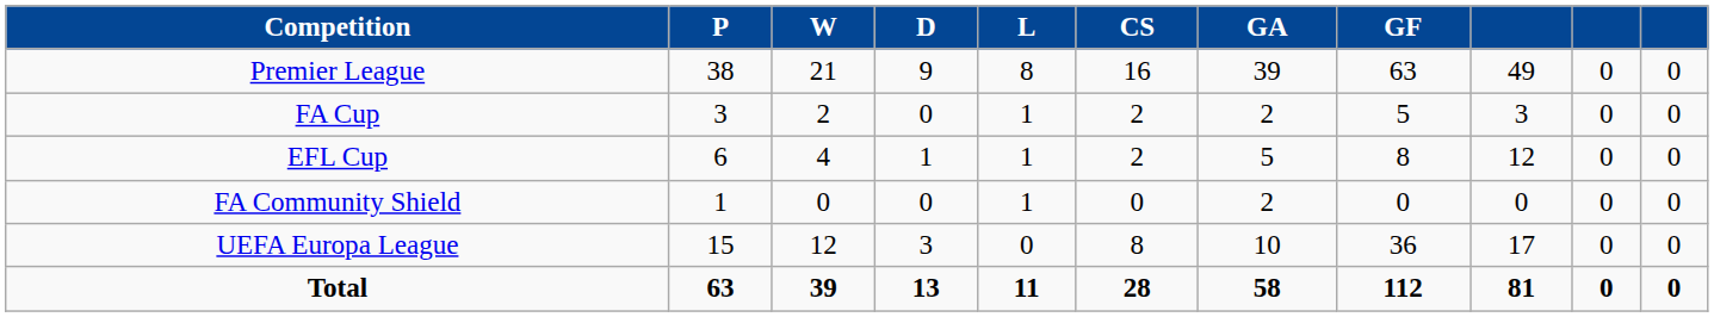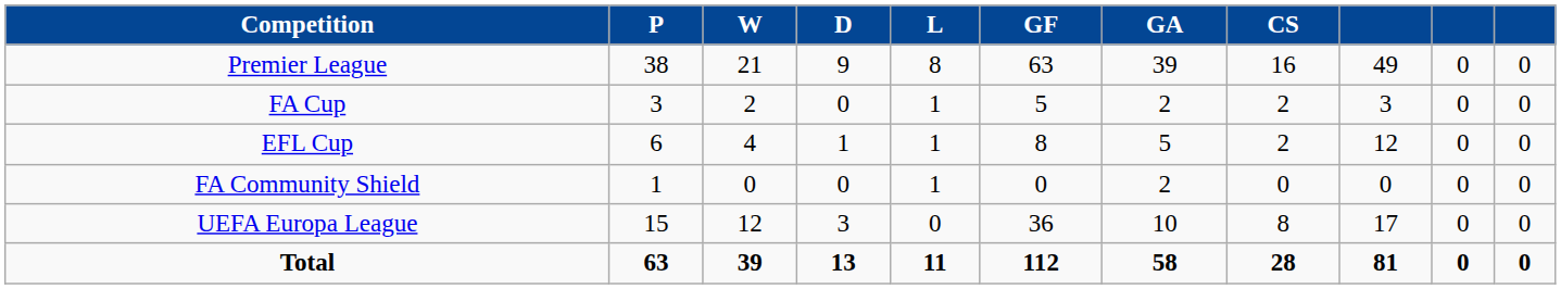columns swapped: GF <-> CS
